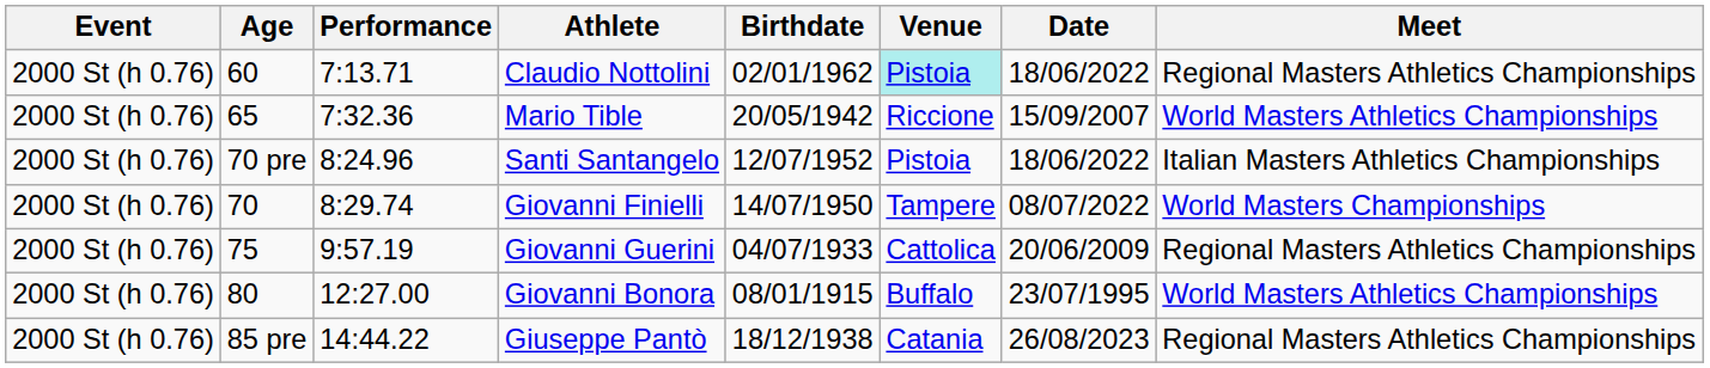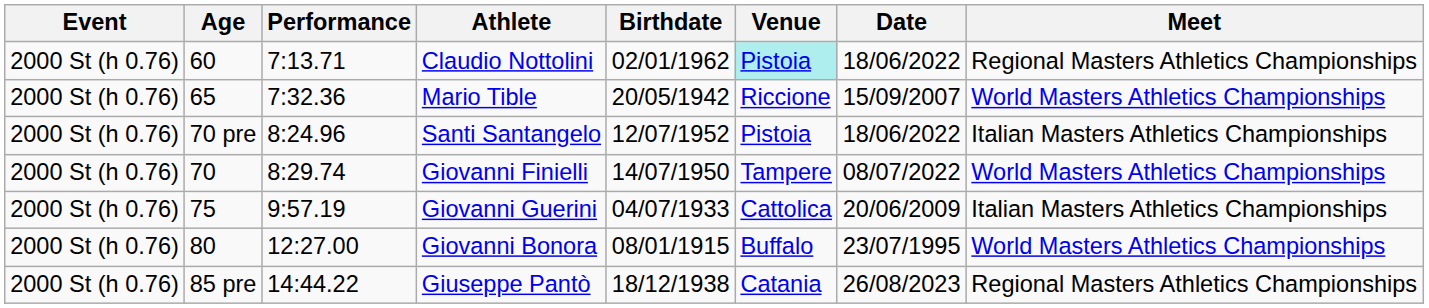Giovanni Finielli | Meet: World Masters Championships -> World Masters Athletics Championships
Giovanni Guerini | Meet: Regional Masters Athletics Championships -> Italian Masters Athletics Championships
